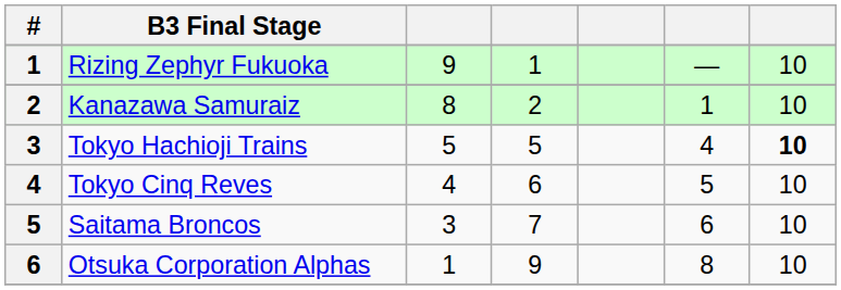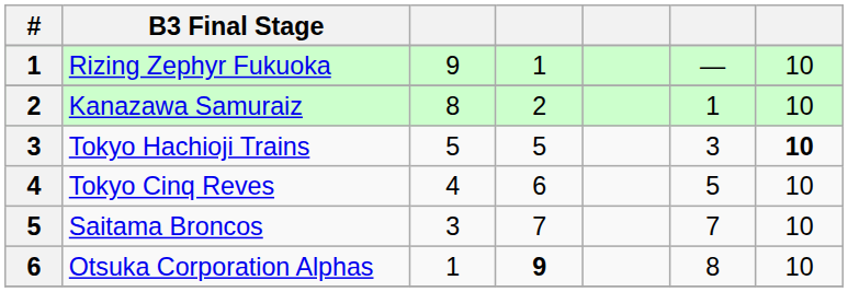Tokyo Hachioji Trains | column 6: 4 -> 3
Saitama Broncos | column 6: 6 -> 7
Otsuka Corporation Alphas | column 4: normal -> bold
